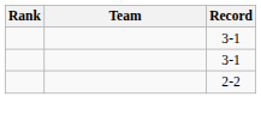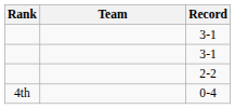+ row: 4th | 0-4
